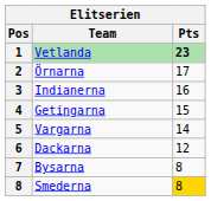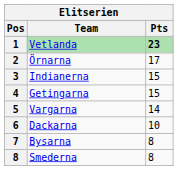Indianerna | Pts: 16 -> 15
Dackarna | Pts: 12 -> 10
Smederna | Pts: gold background -> no background
